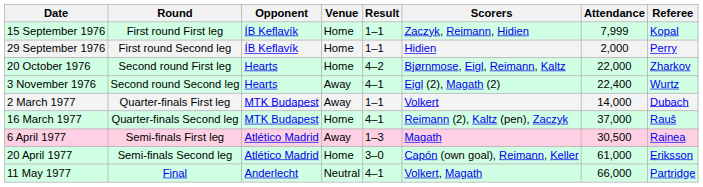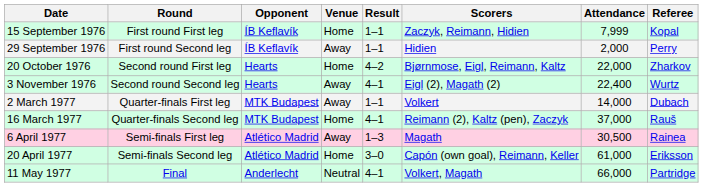29 September 1976 | Venue: Home -> Away
